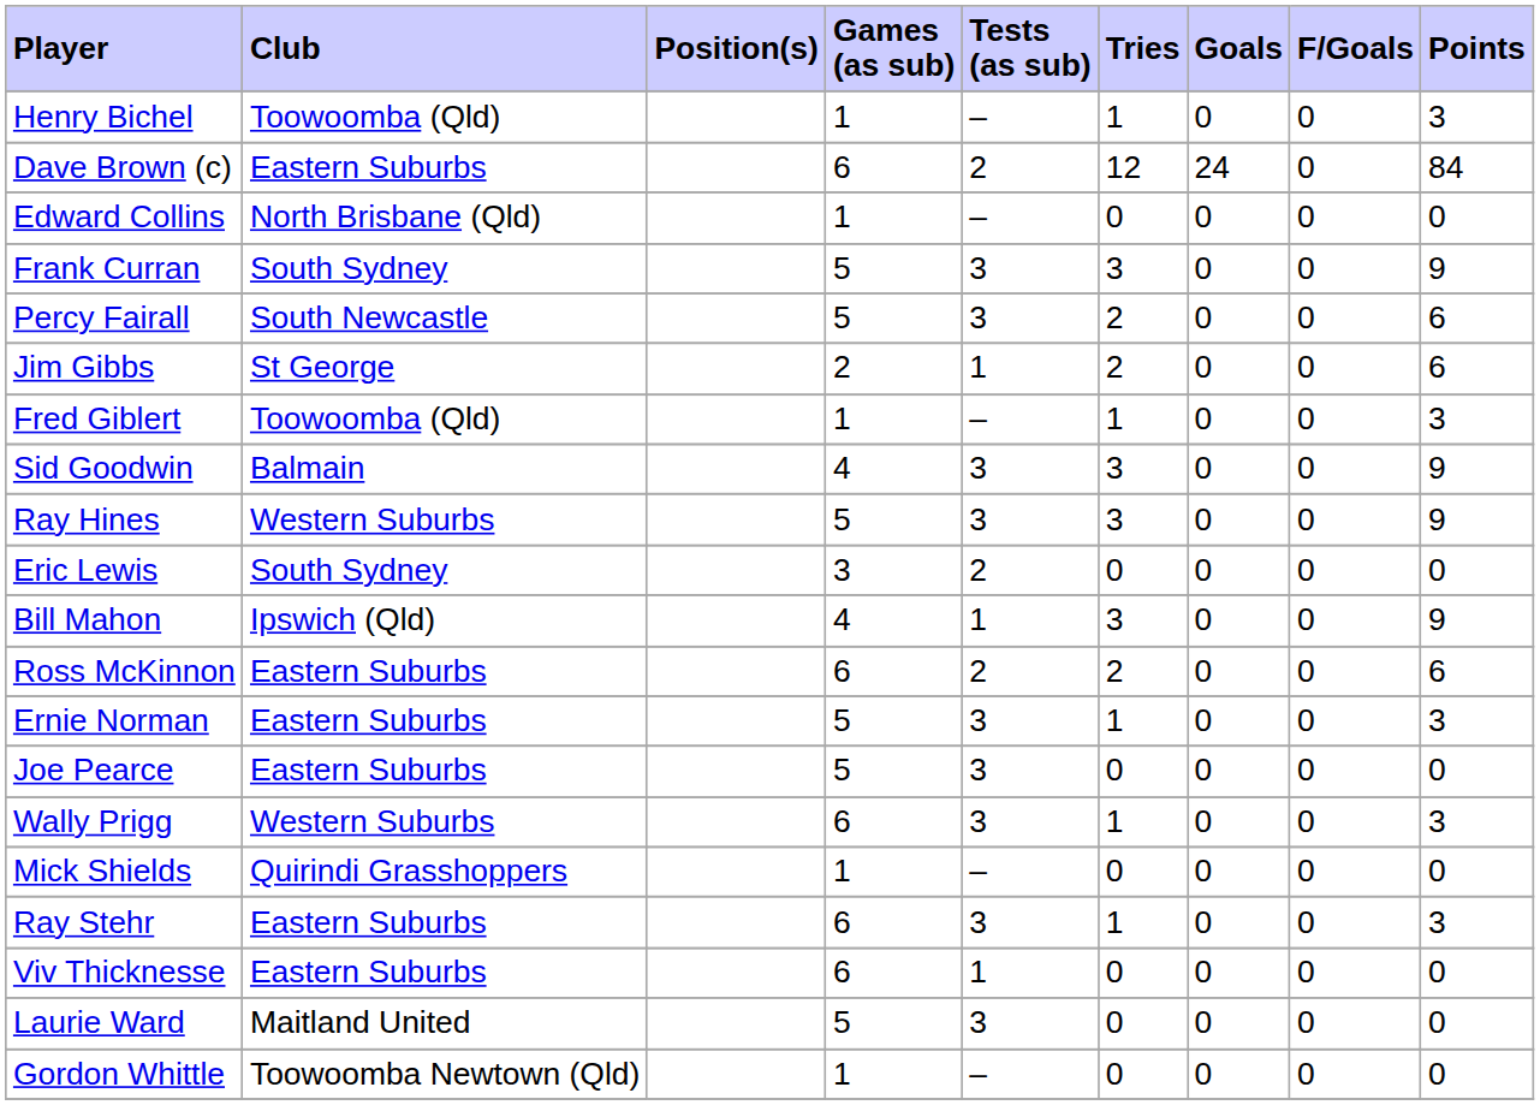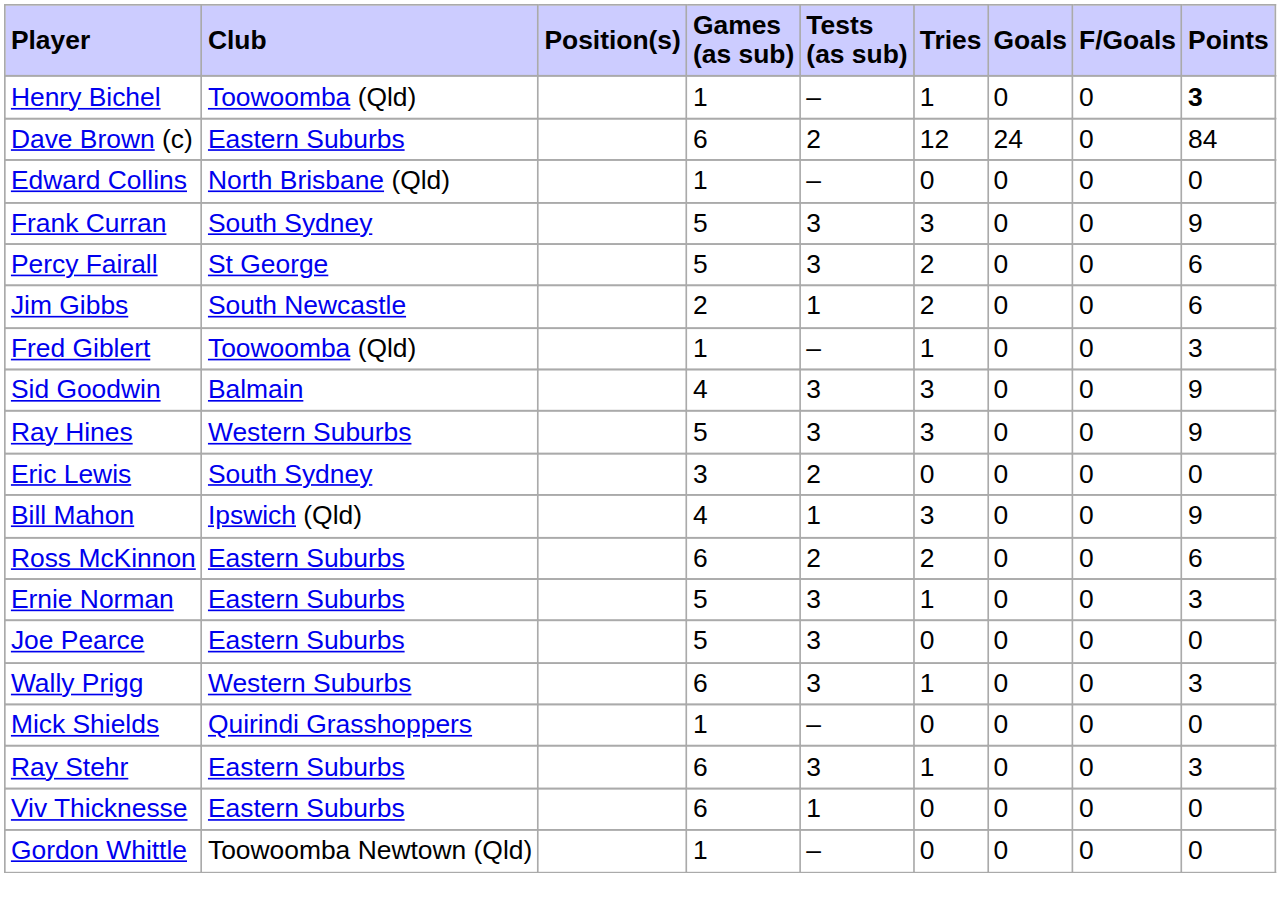Henry Bichel | Points: normal -> bold
Percy Fairall | Club: South Newcastle -> St George
Jim Gibbs | Club: St George -> South Newcastle
- row: Laurie Ward | Maitland United | 5 | 3 | 0 | 0 | 0 | 0
